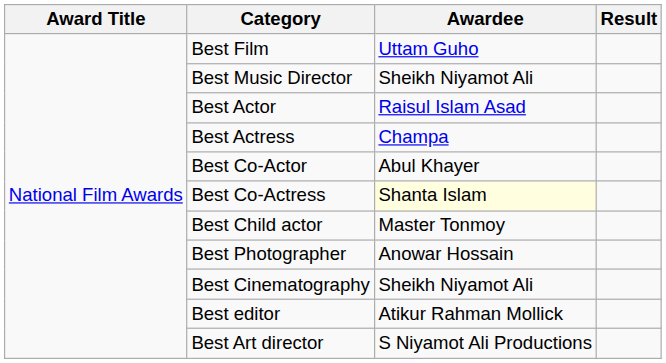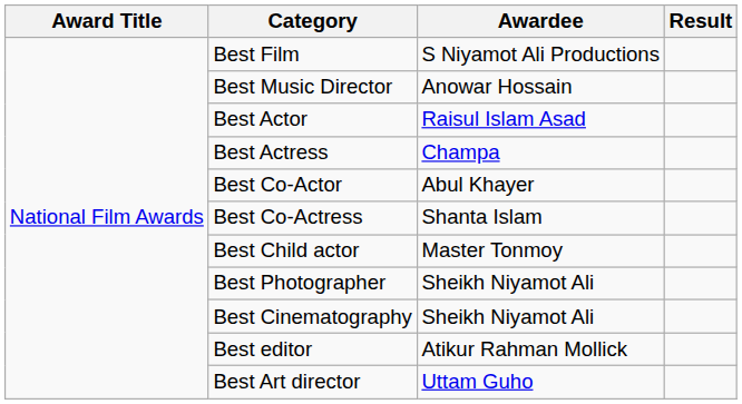Best Film | Awardee: Uttam Guho -> S Niyamot Ali Productions
Best Music Director | Awardee: Sheikh Niyamot Ali -> Anowar Hossain
Best Co-Actress | Awardee: lightyellow background -> no background
Best Photographer | Awardee: Anowar Hossain -> Sheikh Niyamot Ali
Best Art director | Awardee: S Niyamot Ali Productions -> Uttam Guho
